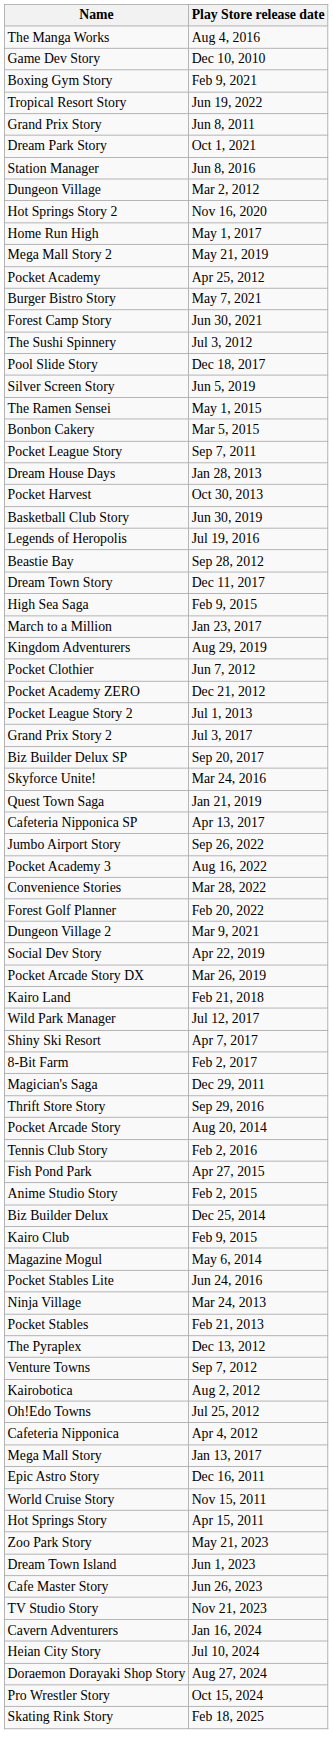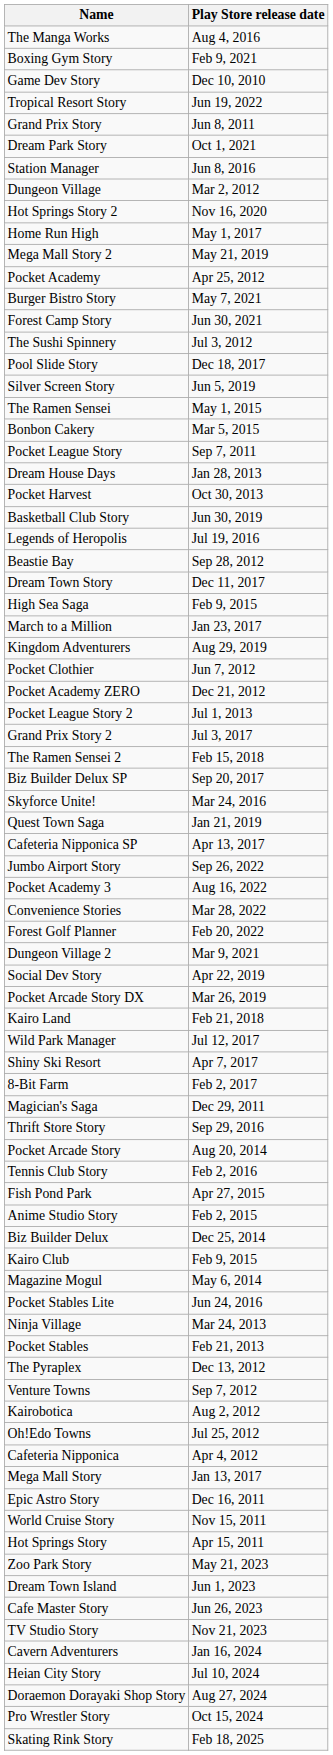rows swapped: Game Dev Story <-> Boxing Gym Story
+ row: The Ramen Sensei 2 | Feb 15, 2018
